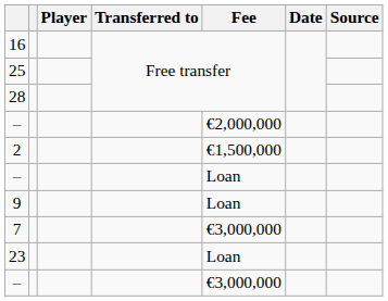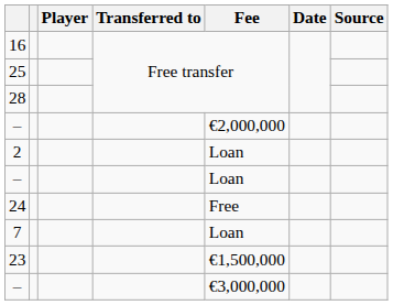2 | Fee: €1,500,000 -> Loan
+ row: 24 | Free
- row: 9 | Loan
7 | Fee: €3,000,000 -> Loan
23 | Fee: Loan -> €1,500,000
